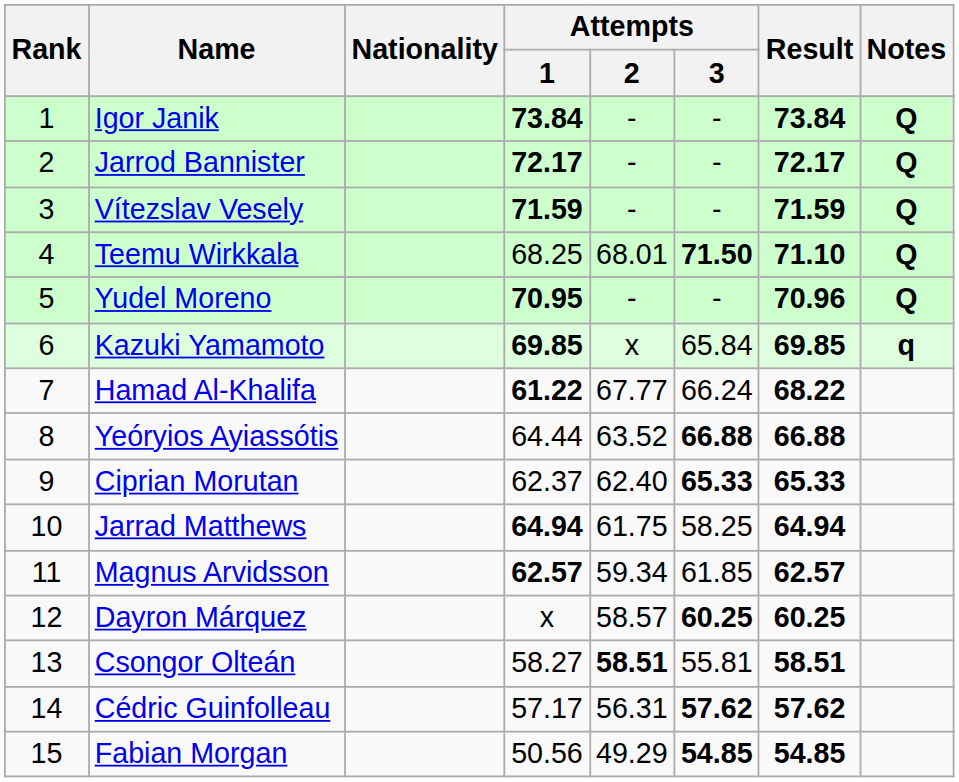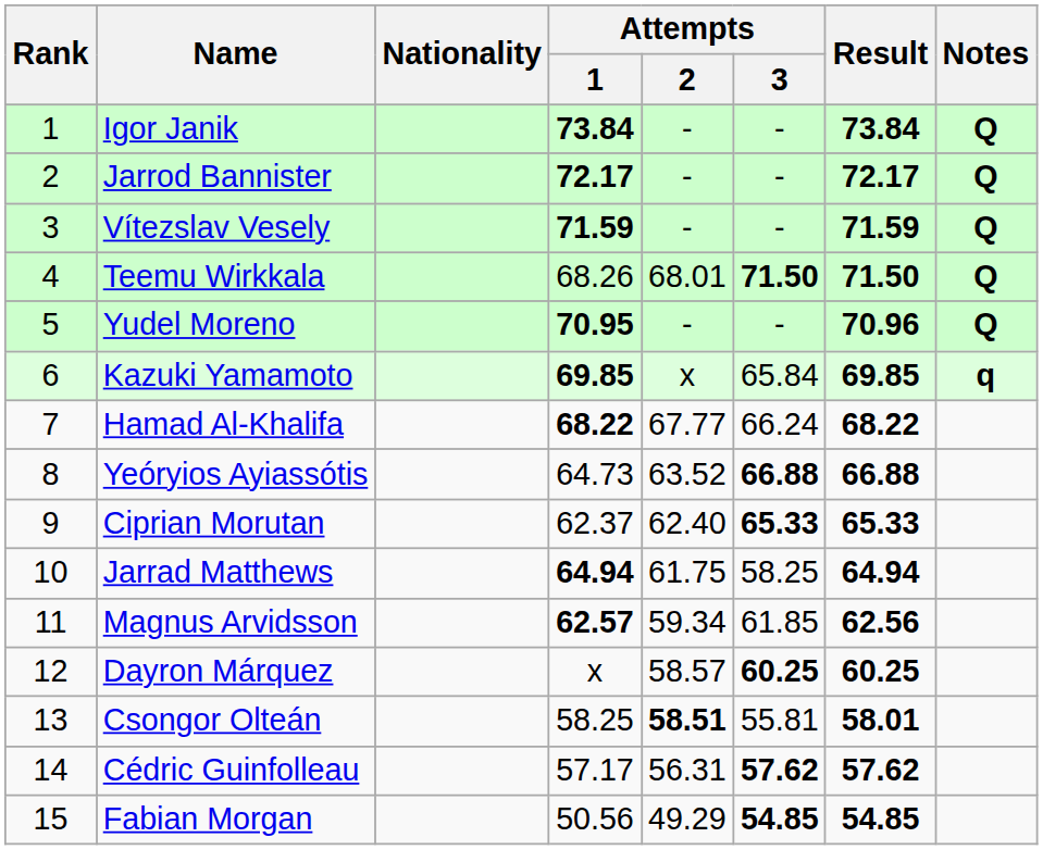Teemu Wirkkala | Attempts / 1: 68.25 -> 68.26
Teemu Wirkkala | Result: 71.10 -> 71.50
Hamad Al-Khalifa | Attempts / 1: 61.22 -> 68.22
Yeóryios Ayiassótis | Attempts / 1: 64.44 -> 64.73
Magnus Arvidsson | Result: 62.57 -> 62.56
Csongor Olteán | Attempts / 1: 58.27 -> 58.25
Csongor Olteán | Result: 58.51 -> 58.01
